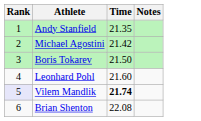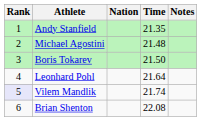+ column: Nation
Michael Agostini | Time: 21.42 -> 21.48
Leonhard Pohl | Time: 21.60 -> 21.64
Vilem Mandlik | Time: bold -> normal
